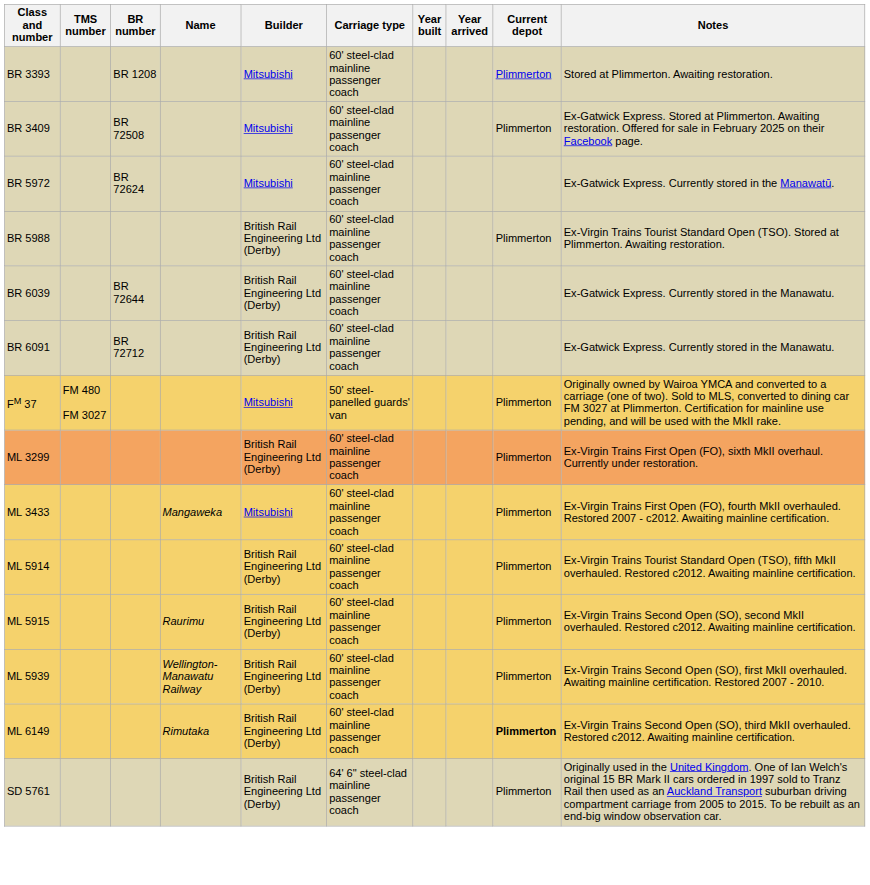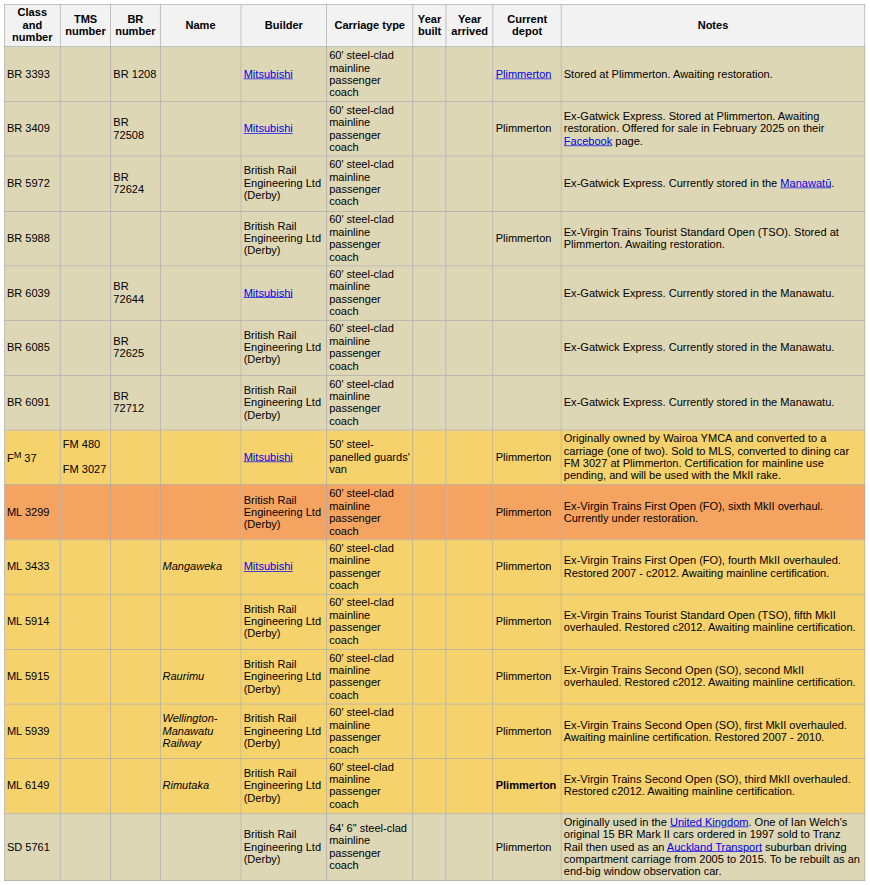BR 5972 | Builder: Mitsubishi -> British Rail Engineering Ltd (Derby)
BR 6039 | Builder: British Rail Engineering Ltd (Derby) -> Mitsubishi
+ row: BR 6085 | BR 72625 | British Rail Engineering Ltd (Derby) | 60' steel-clad mainline passenger coach | Ex-Gatwick Express. Currently stored in the Manawatu.
